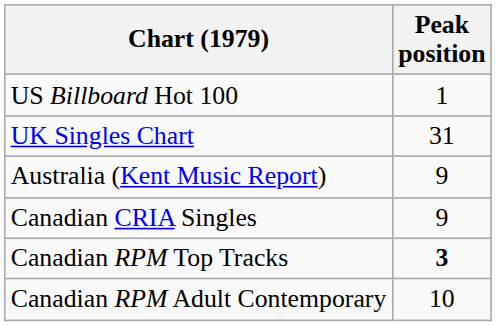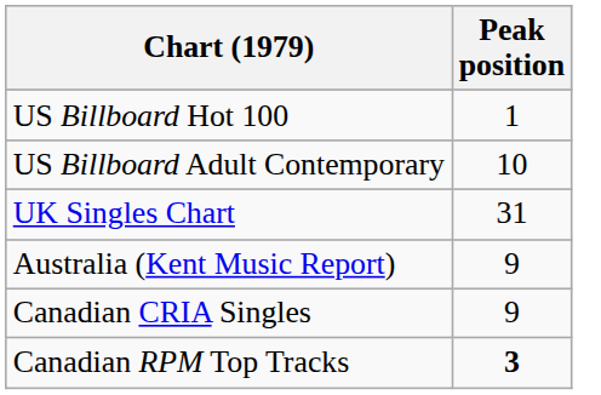+ row: US Billboard Adult Contemporary | 10
- row: Canadian RPM Adult Contemporary | 10
